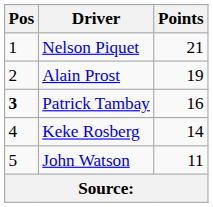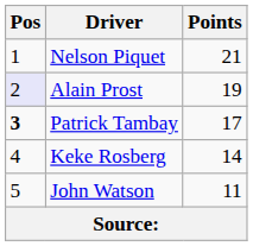Alain Prost | Pos: no background -> lavender background
Patrick Tambay | Points: 16 -> 17
